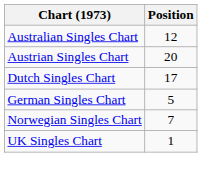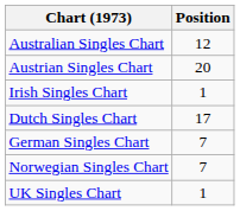+ row: Irish Singles Chart | 1
German Singles Chart | Position: 5 -> 7
